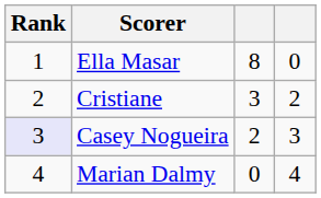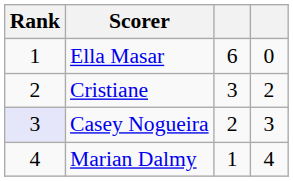Ella Masar | column 3: 8 -> 6
Marian Dalmy | column 3: 0 -> 1
